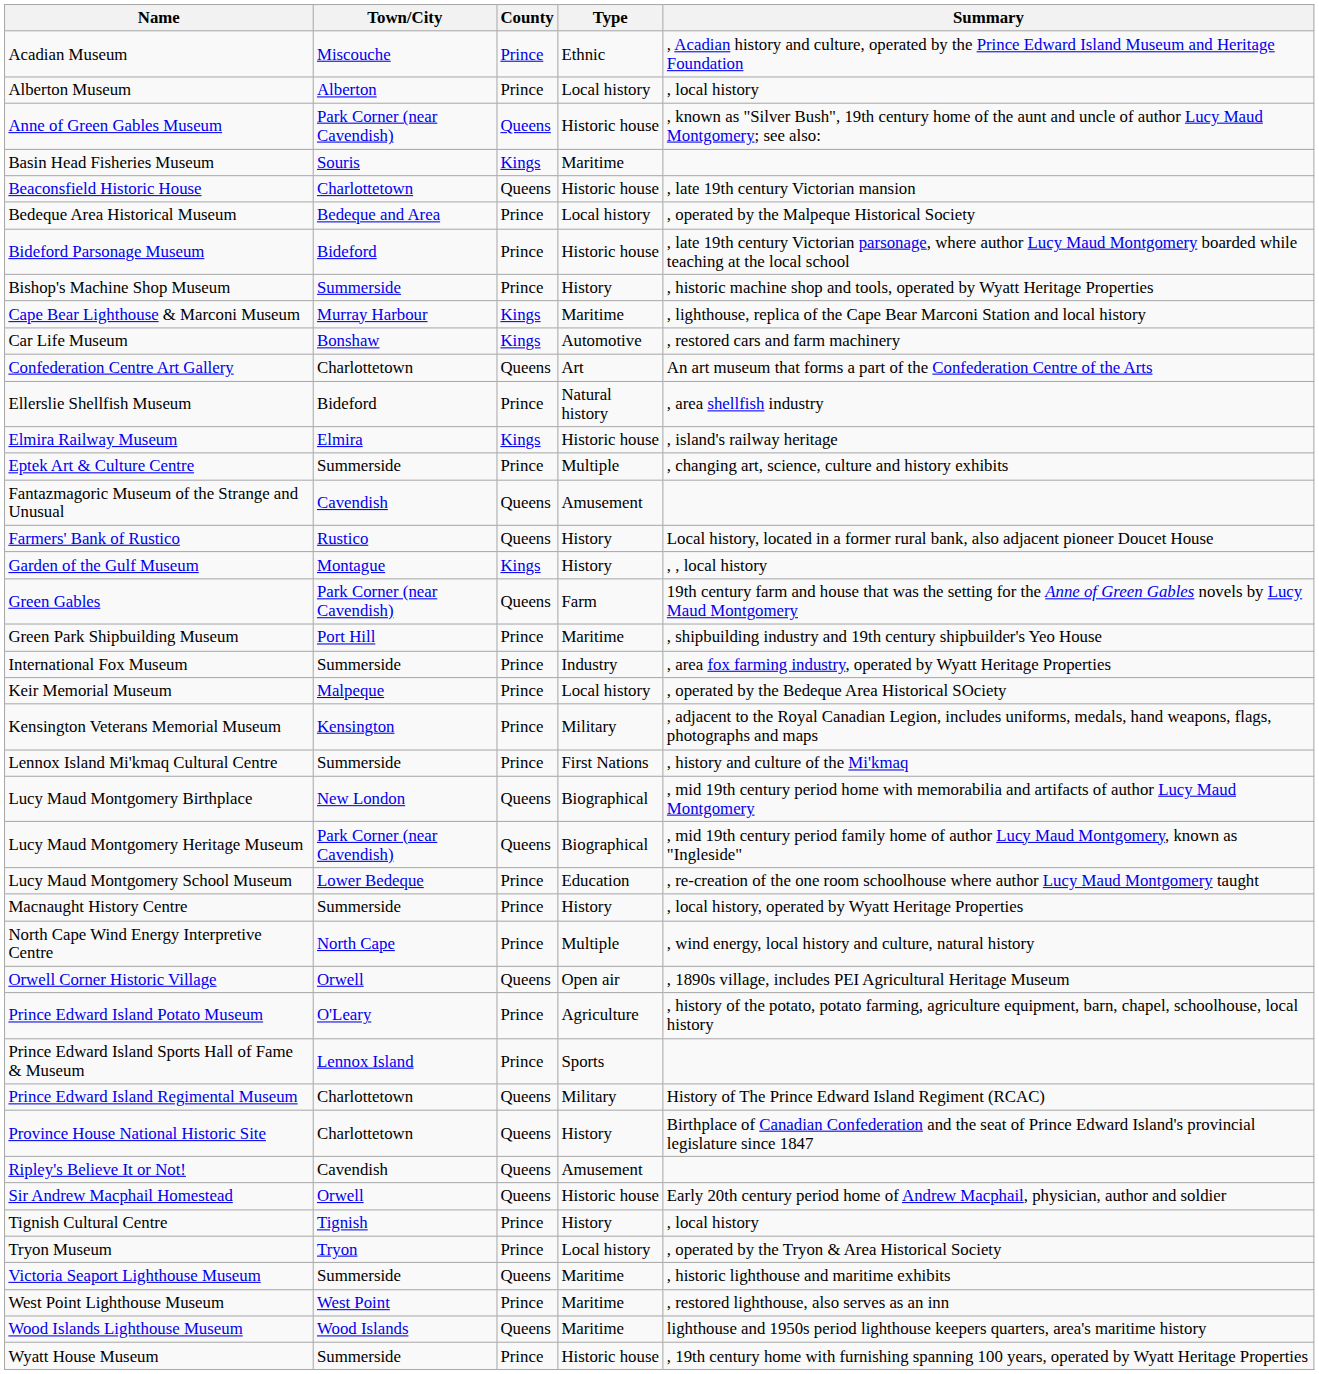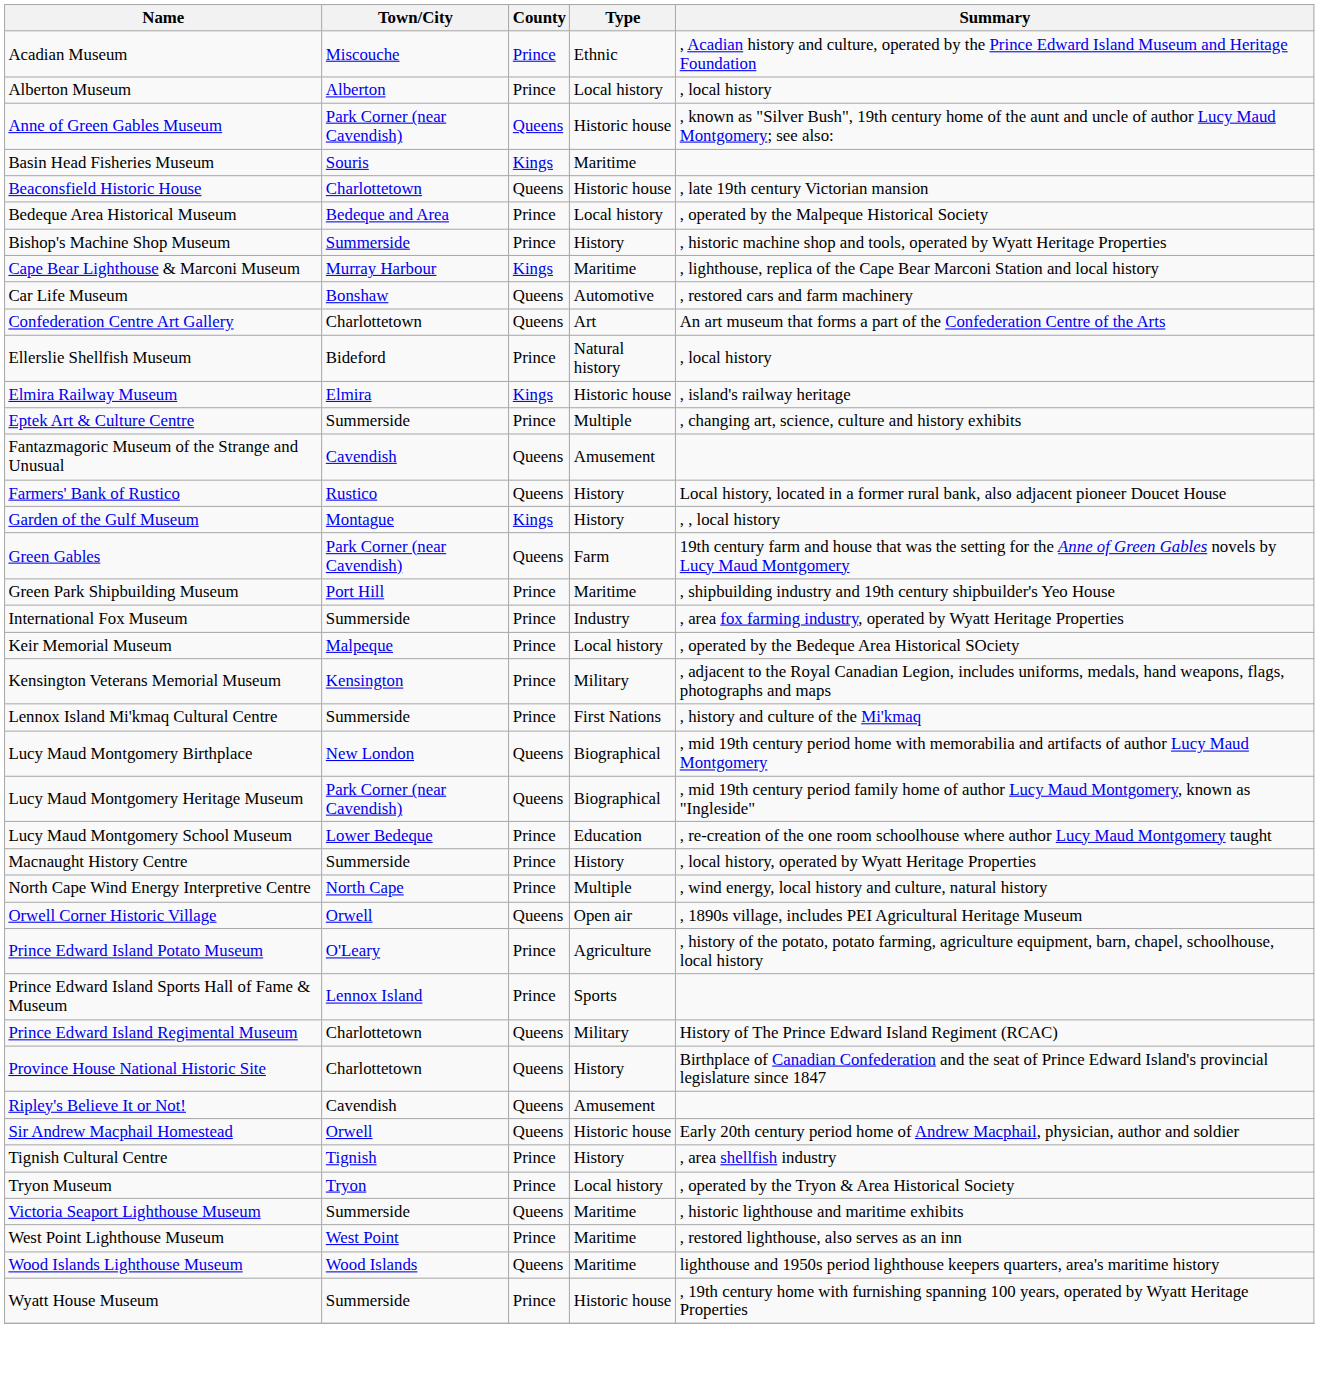- row: Bideford Parsonage Museum | Bideford | Prince | Historic house | , late 19th century Victorian parsonage, where author Lucy Maud Montgomery boarded while teaching at the local school
Car Life Museum | County: Kings -> Queens
Ellerslie Shellfish Museum | Summary: , area shellfish industry -> , local history
Tignish Cultural Centre | Summary: , local history -> , area shellfish industry
